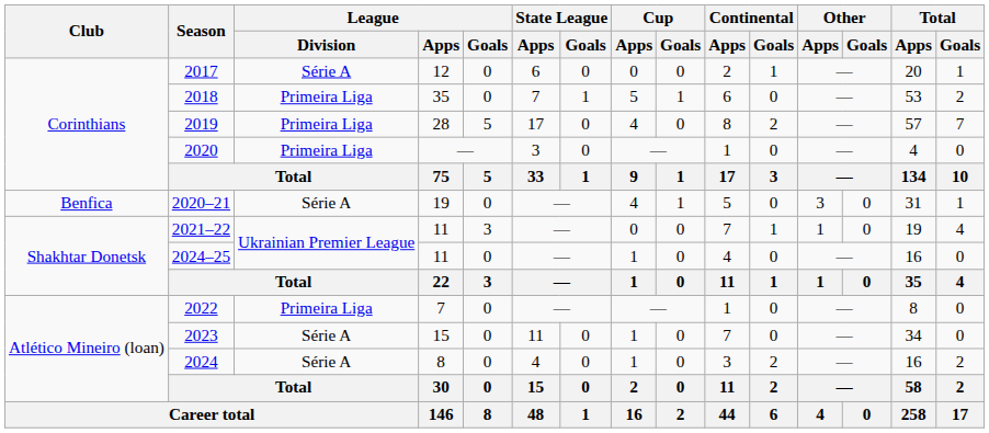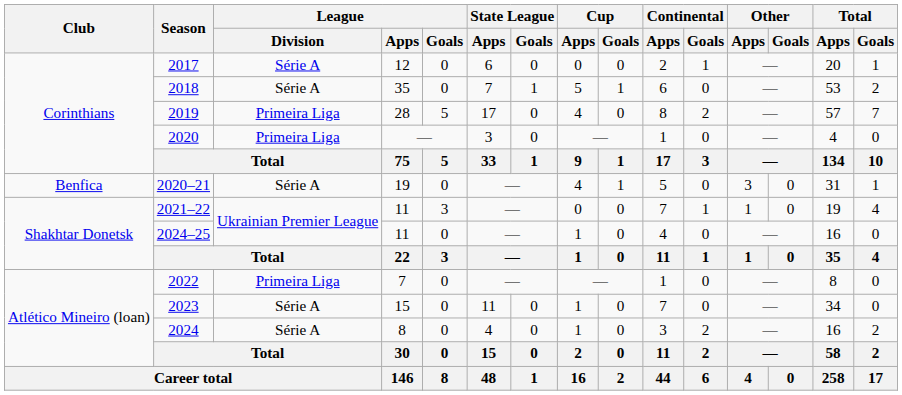2018 | League / Division: Primeira Liga -> Série A
